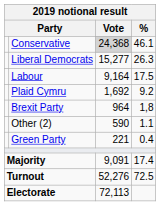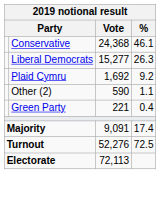Conservative | Vote: lightgrey background -> no background
- row: Labour | 9,164 | 17.5
- row: Brexit Party | 964 | 1,8
